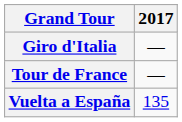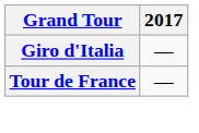- row: Vuelta a España | 135
